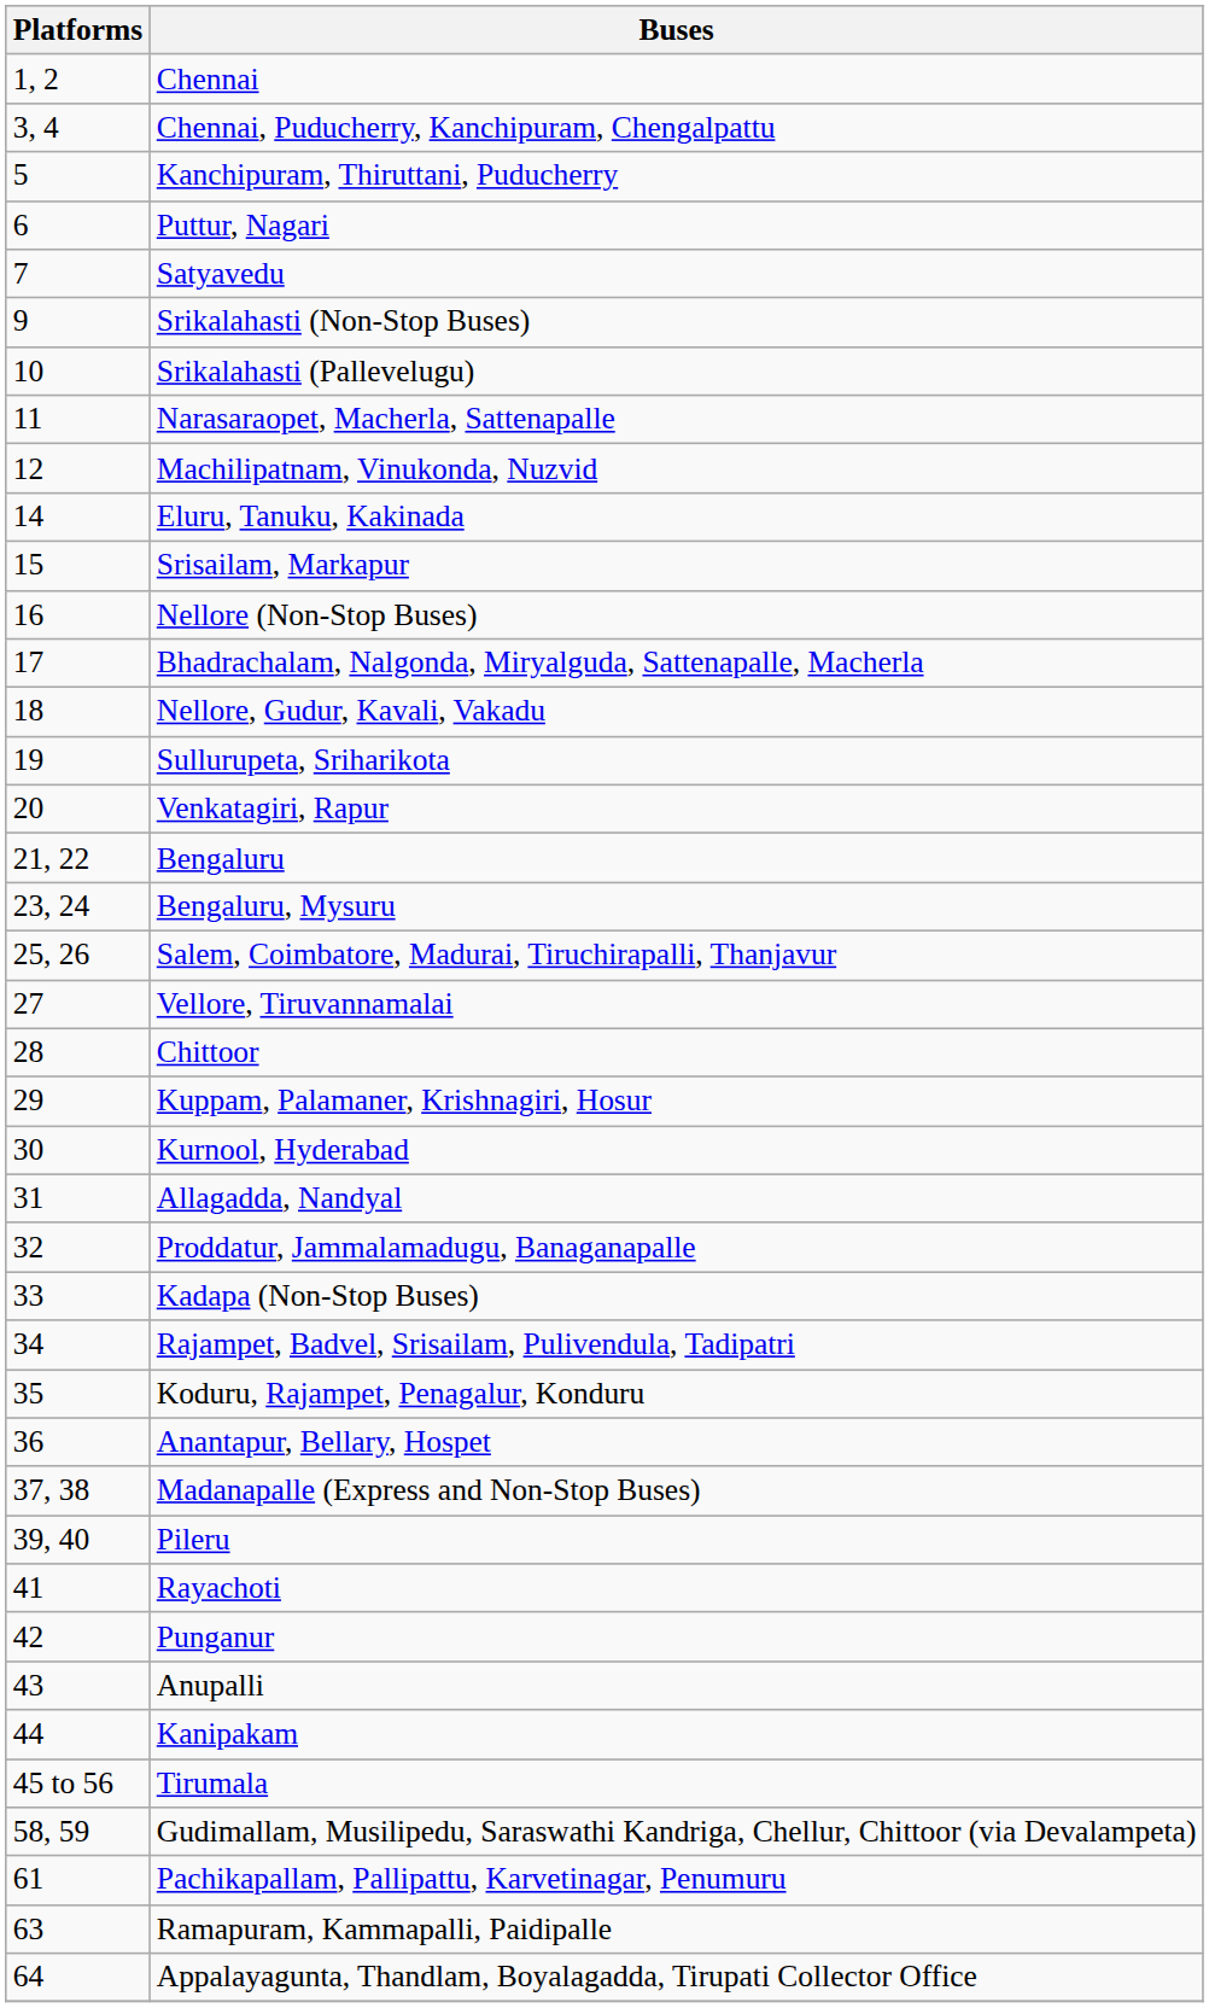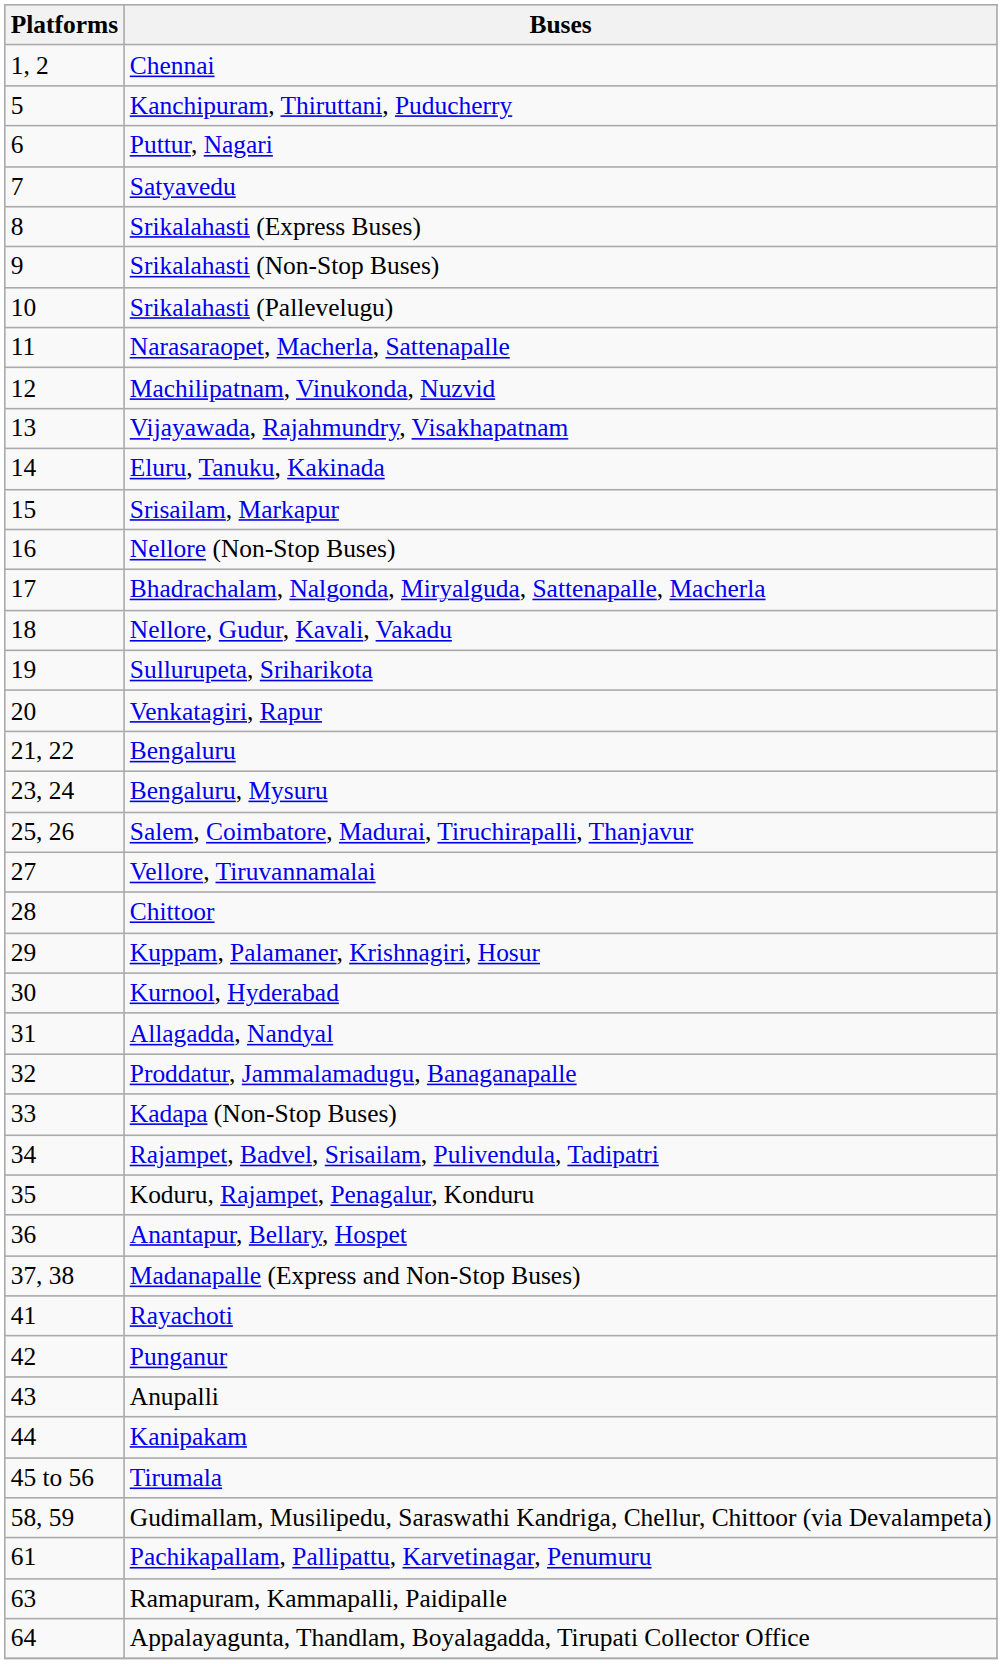- row: 3, 4 | Chennai, Puducherry, Kanchipuram, Chengalpattu
+ row: 8 | Srikalahasti (Express Buses)
+ row: 13 | Vijayawada, Rajahmundry, Visakhapatnam
- row: 39, 40 | Pileru
